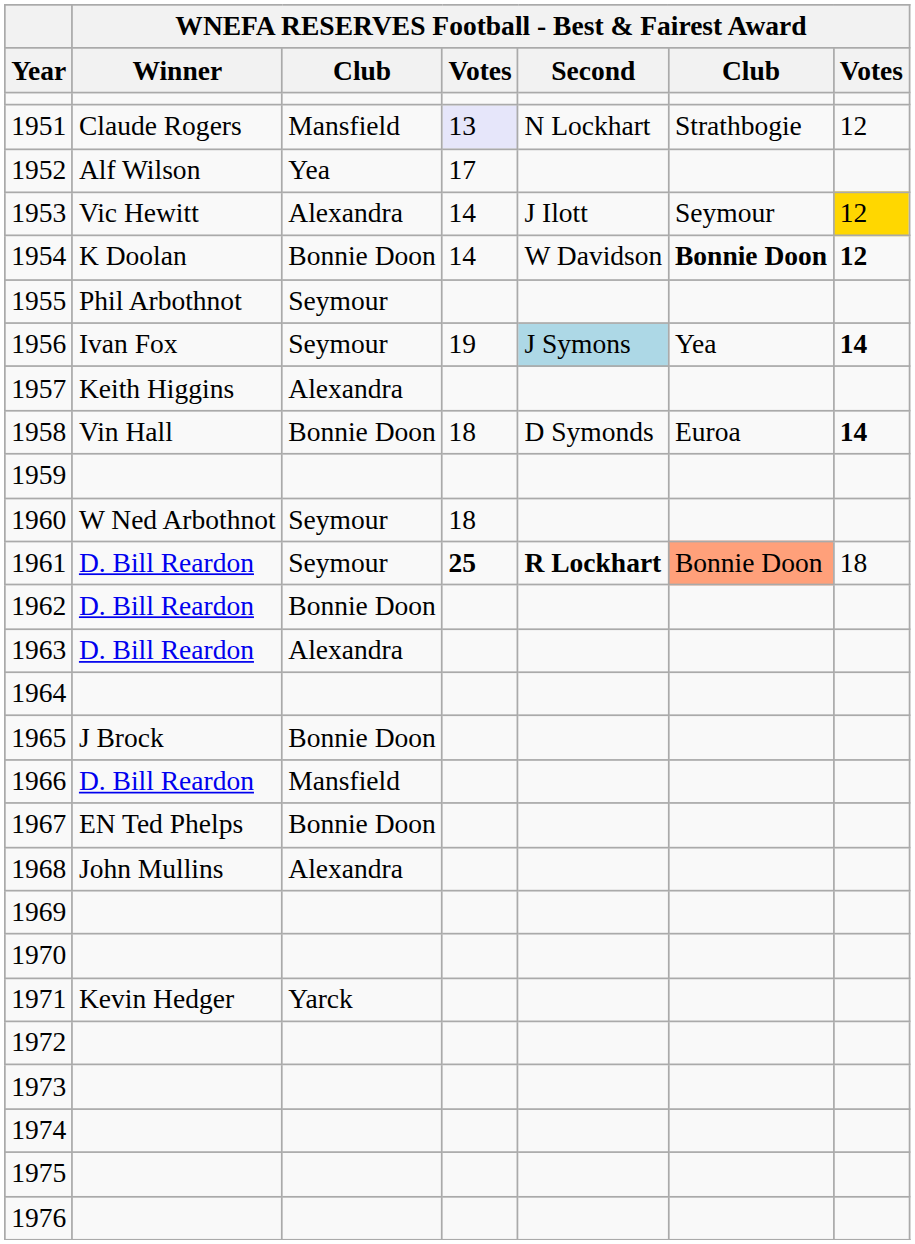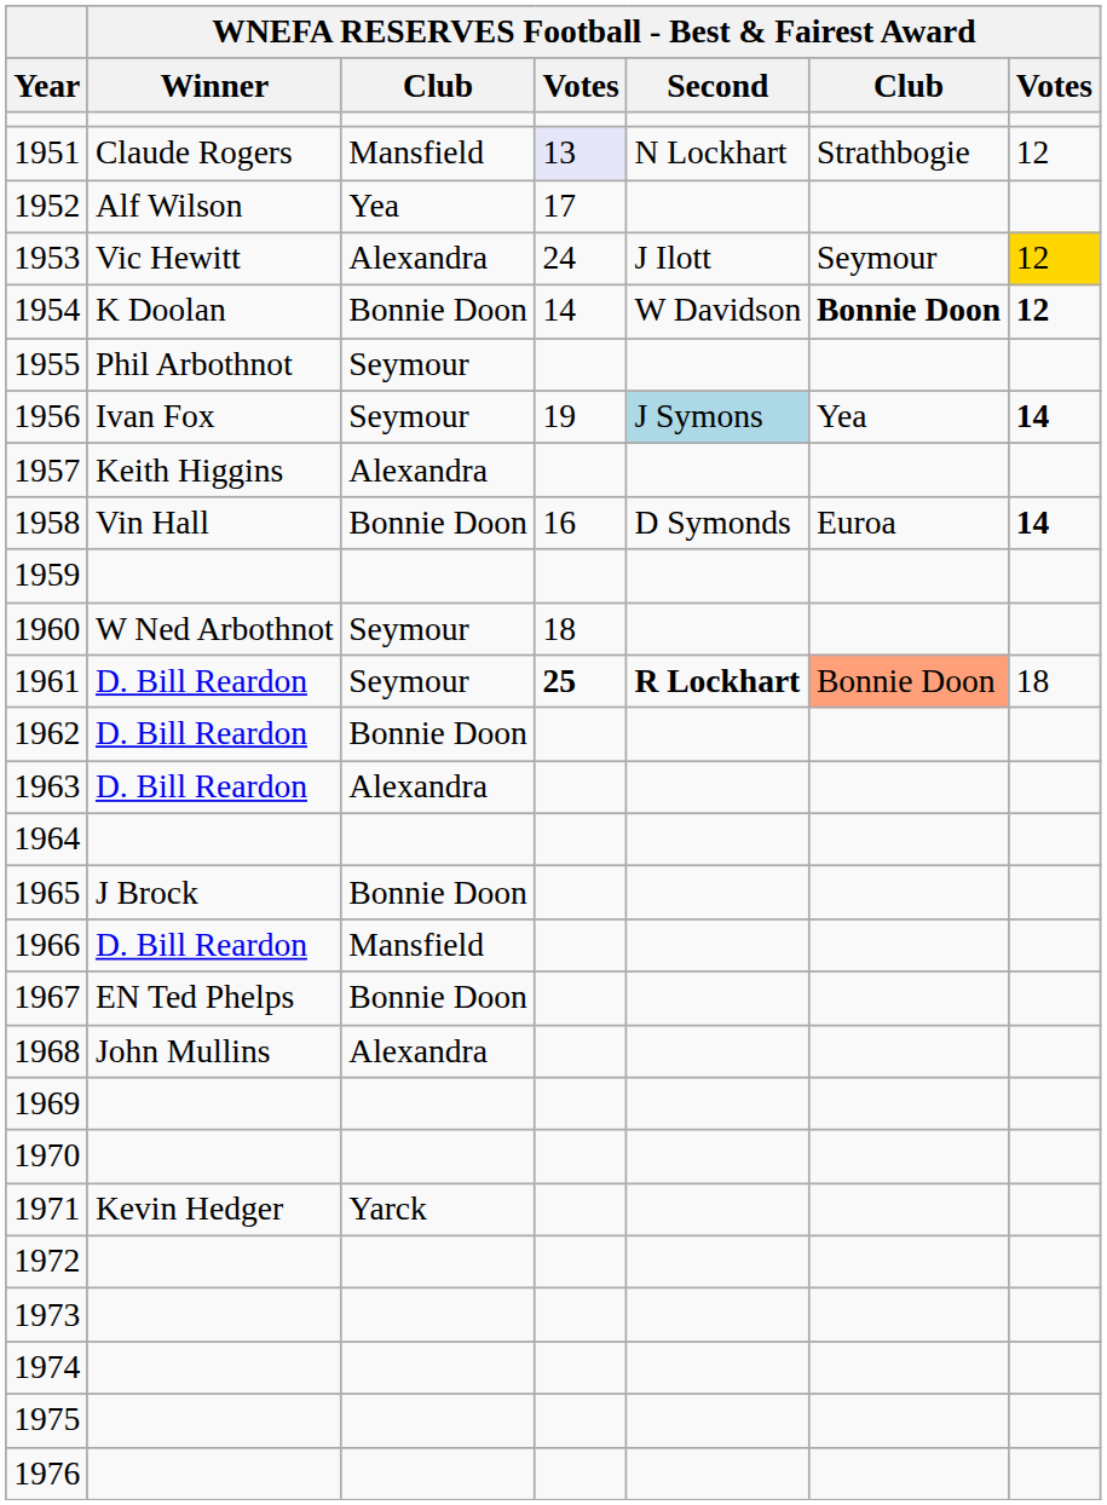1953 | column 4: 14 -> 24
1958 | column 4: 18 -> 16
